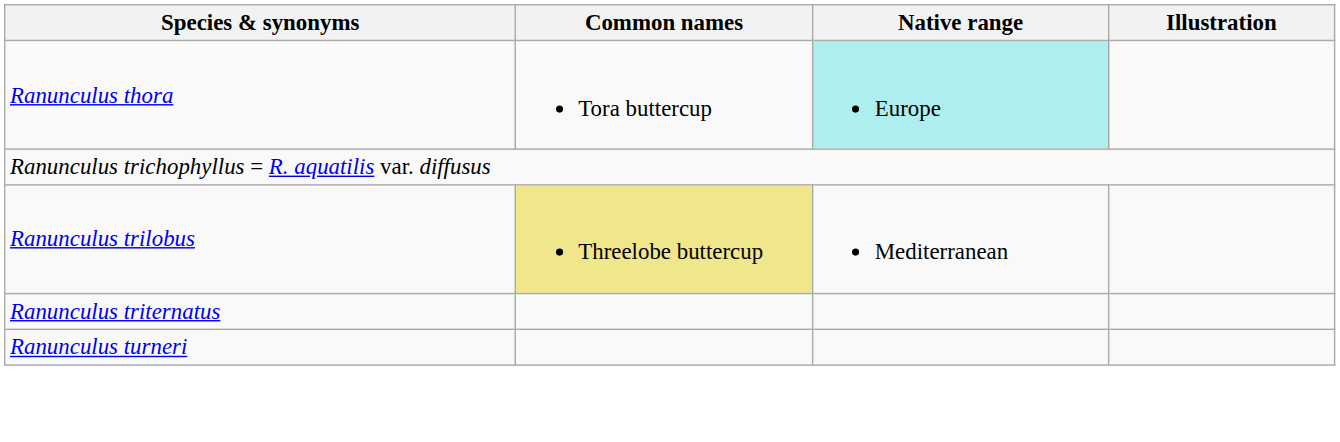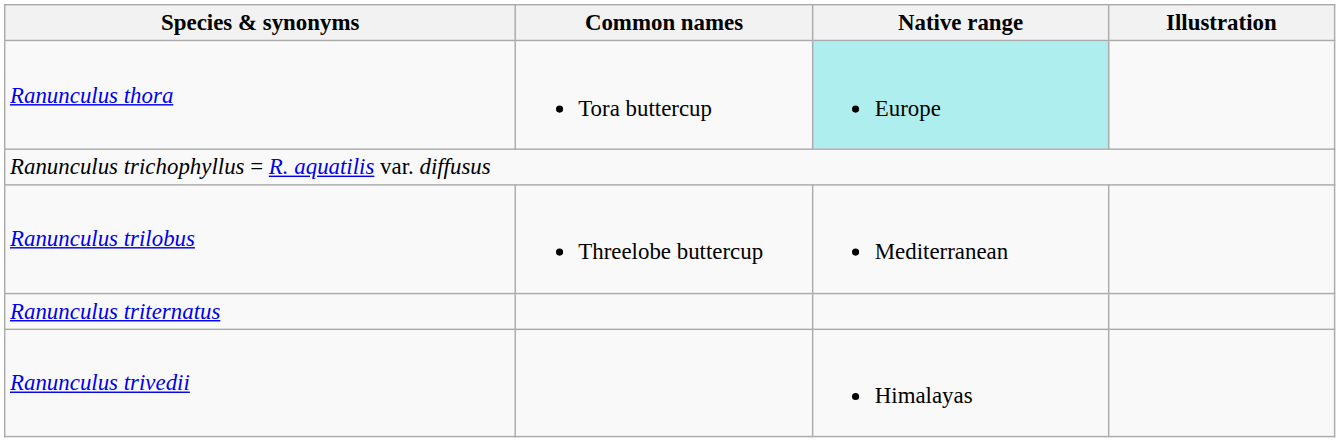Ranunculus trilobus | Common names: khaki background -> no background
+ row: Ranunculus trivedii | Himalayas
- row: Ranunculus turneri
